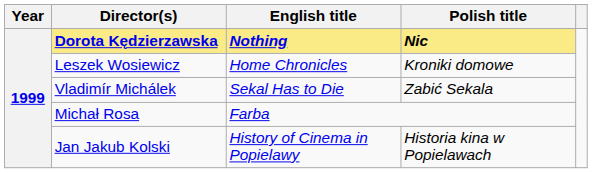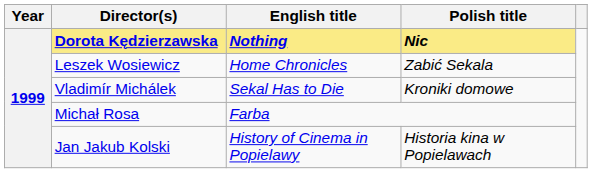Leszek Wosiewicz | Polish title: Kroniki domowe -> Zabić Sekala
Vladimír Michálek | Polish title: Zabić Sekala -> Kroniki domowe
